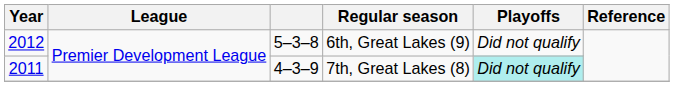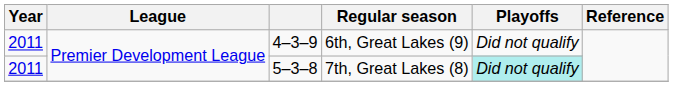6th, Great Lakes (9) | Year: 2012 -> 2011
6th, Great Lakes (9) | column 3: 5–3–8 -> 4–3–9
7th, Great Lakes (8) | column 3: 4–3–9 -> 5–3–8
